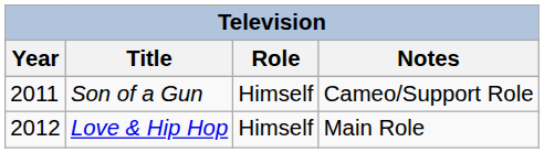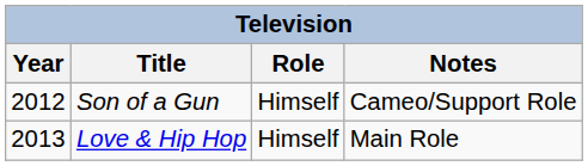Son of a Gun | Year: 2011 -> 2012
Love & Hip Hop | Year: 2012 -> 2013
